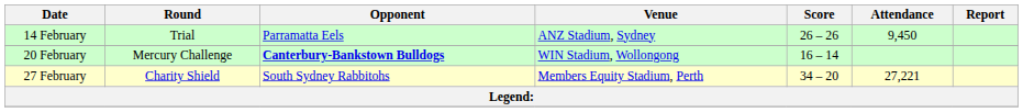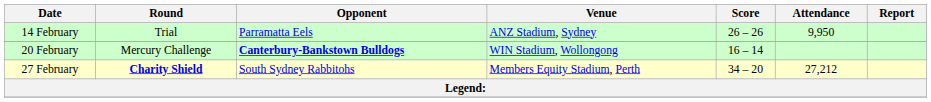14 February | Attendance: 9,450 -> 9,950
27 February | Round: normal -> bold
27 February | Attendance: 27,221 -> 27,212
